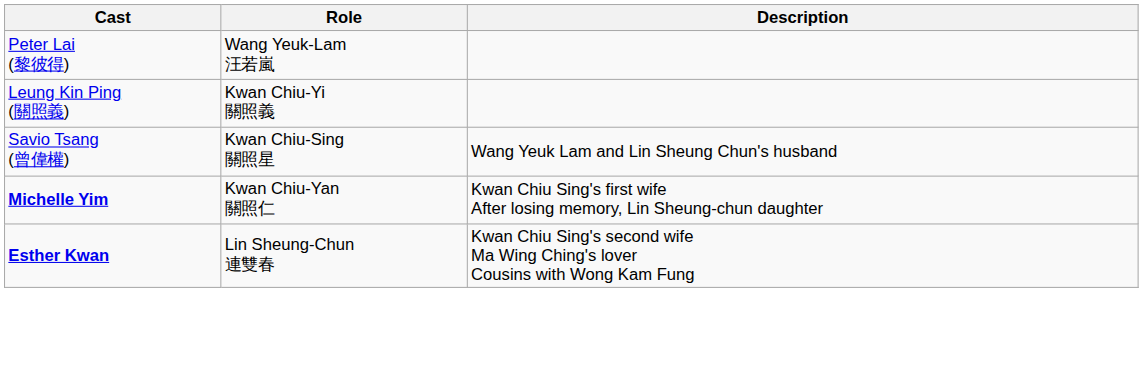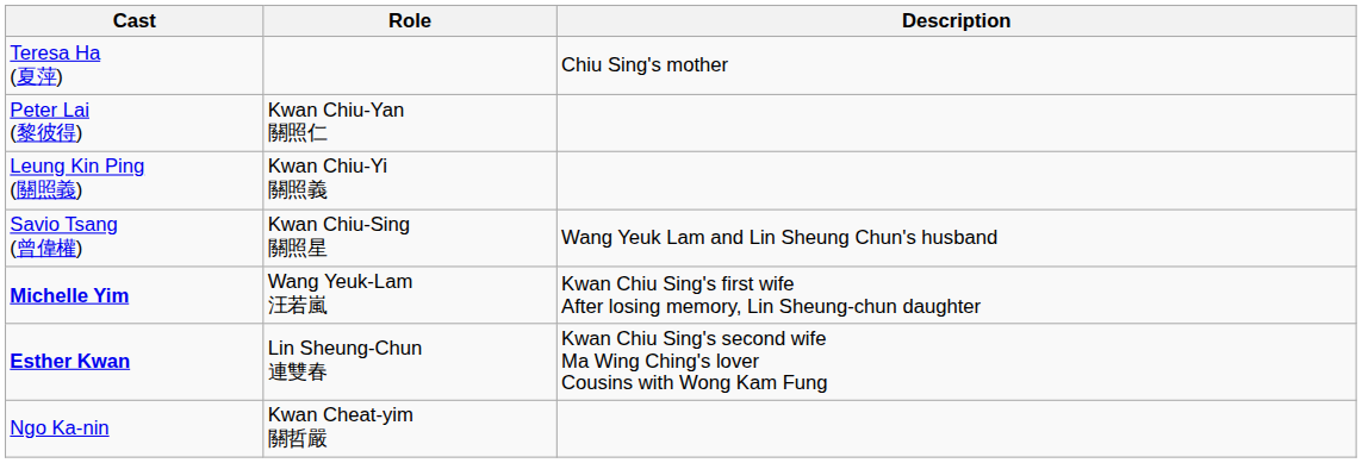+ row: Teresa Ha (夏萍) | Chiu Sing's mother
Peter Lai (黎彼得) | Role: Wang Yeuk-Lam 汪若嵐 -> Kwan Chiu-Yan 關照仁
Michelle Yim | Role: Kwan Chiu-Yan 關照仁 -> Wang Yeuk-Lam 汪若嵐
+ row: Ngo Ka-nin | Kwan Cheat-yim 關哲嚴
